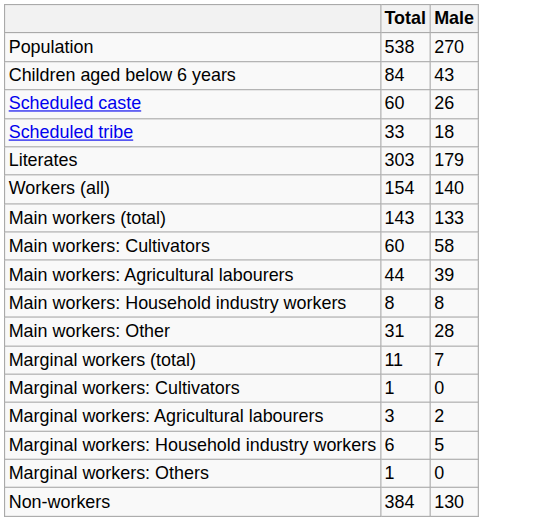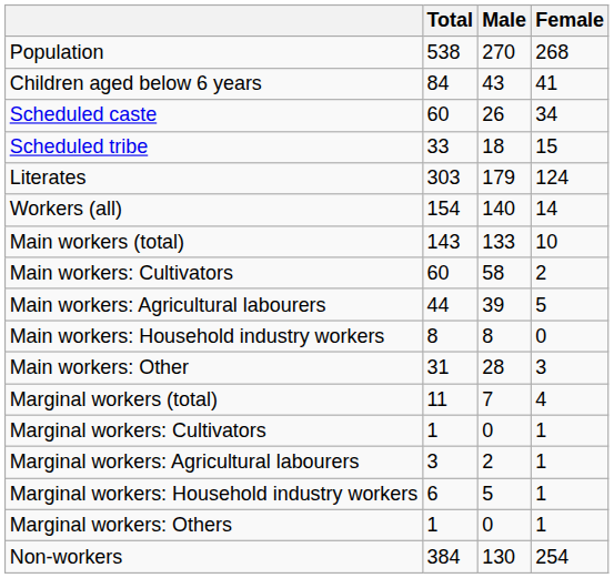+ column: Female | 268 | 41 | 34 | 15 | 124 | 14 | 10 | 2 | 5 | 0 | 3 | 4 | 1 | 1 | 1 | 1 | 254
